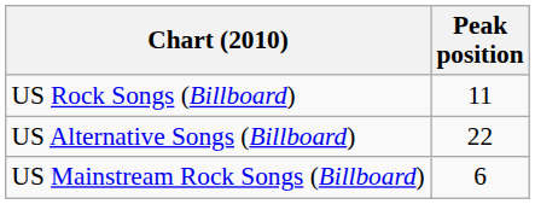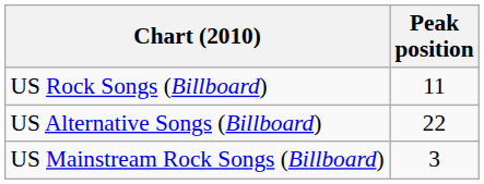US Mainstream Rock Songs (Billboard) | Peak position: 6 -> 3
